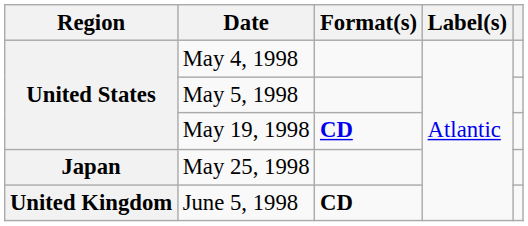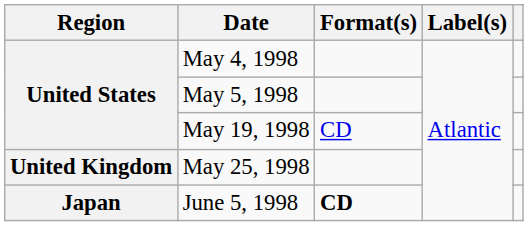May 19, 1998 | Format(s): bold -> normal
May 25, 1998 | Region: Japan -> United Kingdom
June 5, 1998 | Region: United Kingdom -> Japan
